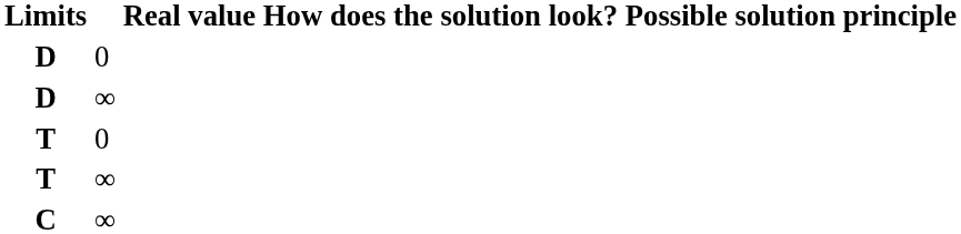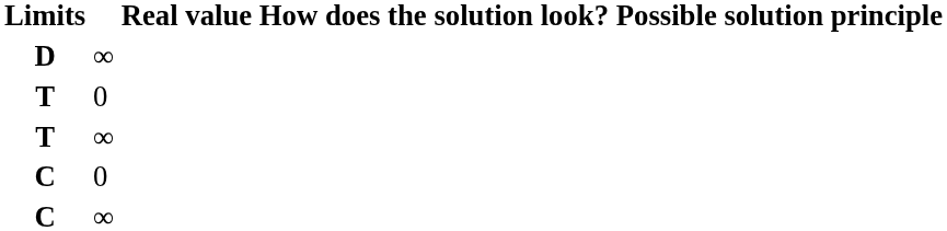- row: D | 0
+ row: C | 0
